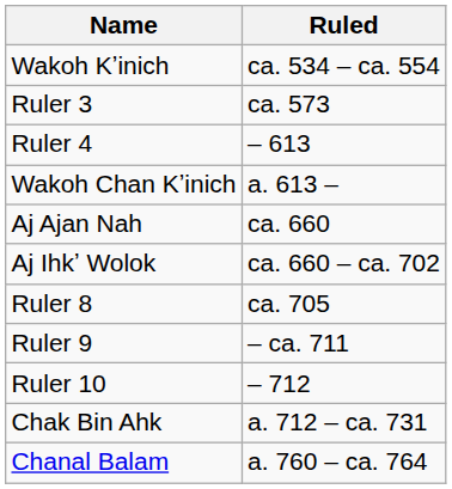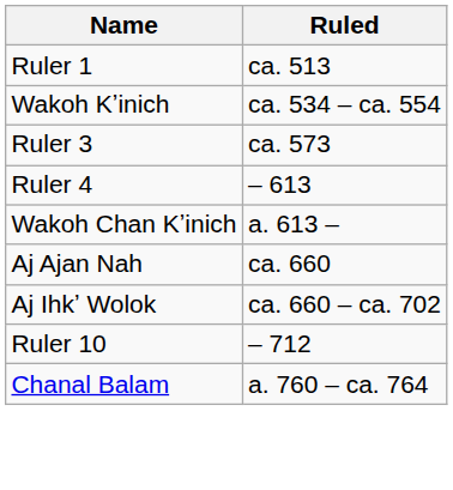+ row: Ruler 1 | ca. 513
- row: Ruler 8 | ca. 705
- row: Ruler 9 | – ca. 711
- row: Chak Bin Ahk | a. 712 – ca. 731
